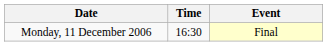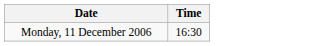- column: Event | Final
